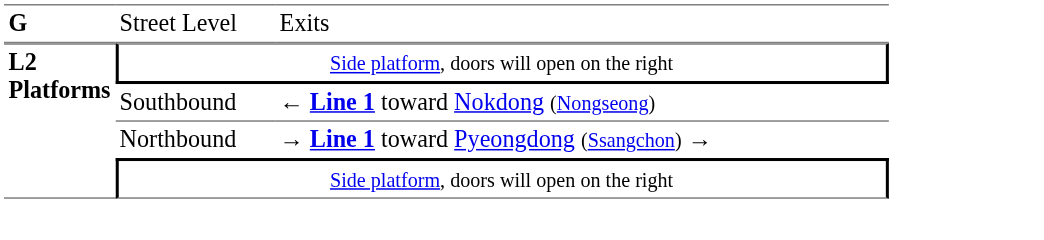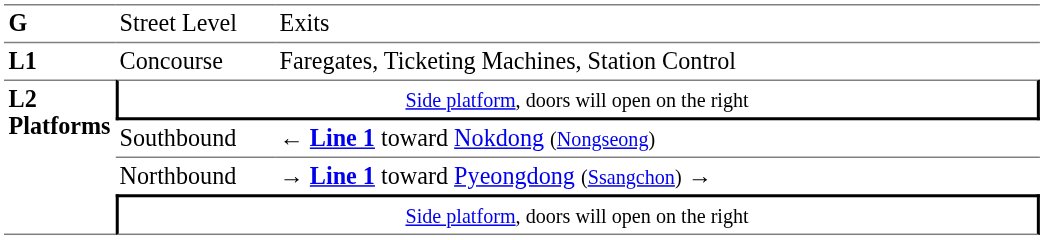+ row: L1 | Concourse | Faregates, Ticketing Machines, Station Control
